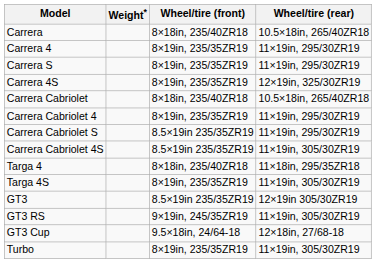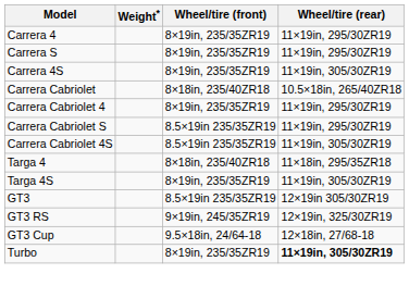- row: Carrera | 8×18in, 235/40ZR18 | 10.5×18in, 265/40ZR18
Carrera 4S | Wheel/tire (rear): 12×19in, 325/30ZR19 -> 11×19in, 305/30ZR19
GT3 RS | Wheel/tire (rear): 11×19in, 305/30ZR19 -> 12×19in, 325/30ZR19
Turbo | Wheel/tire (rear): normal -> bold
